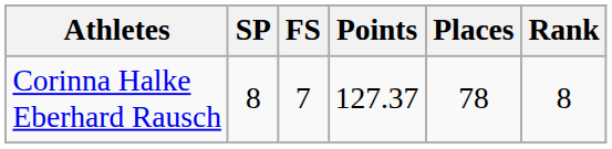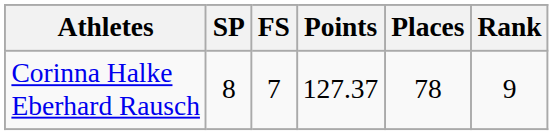Corinna Halke Eberhard Rausch | Rank: 8 -> 9
